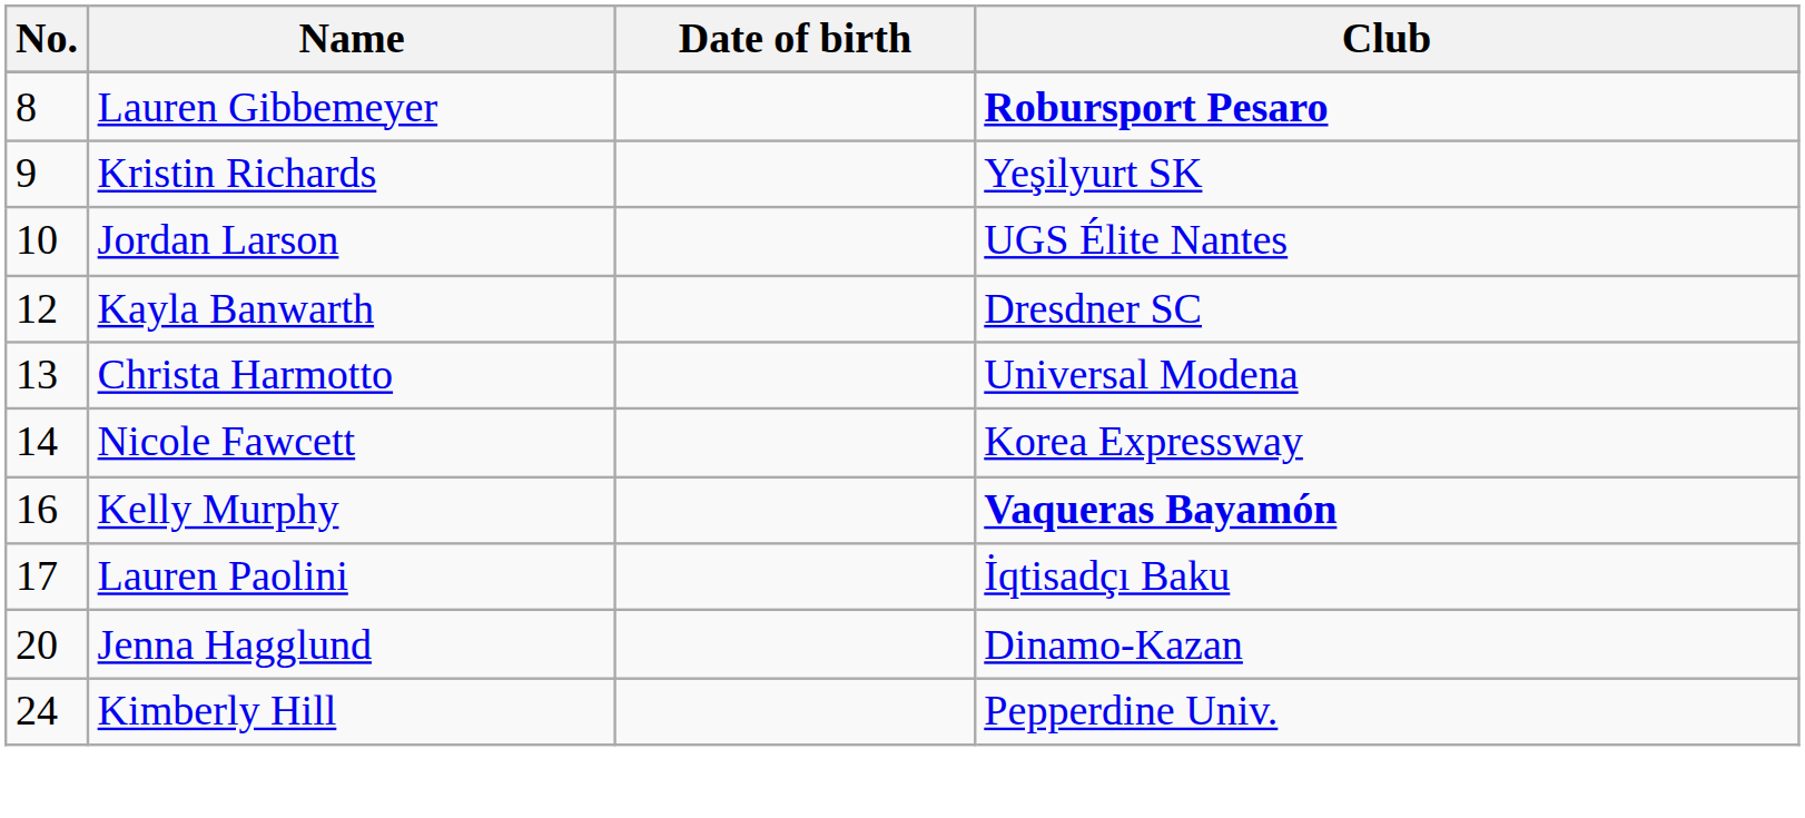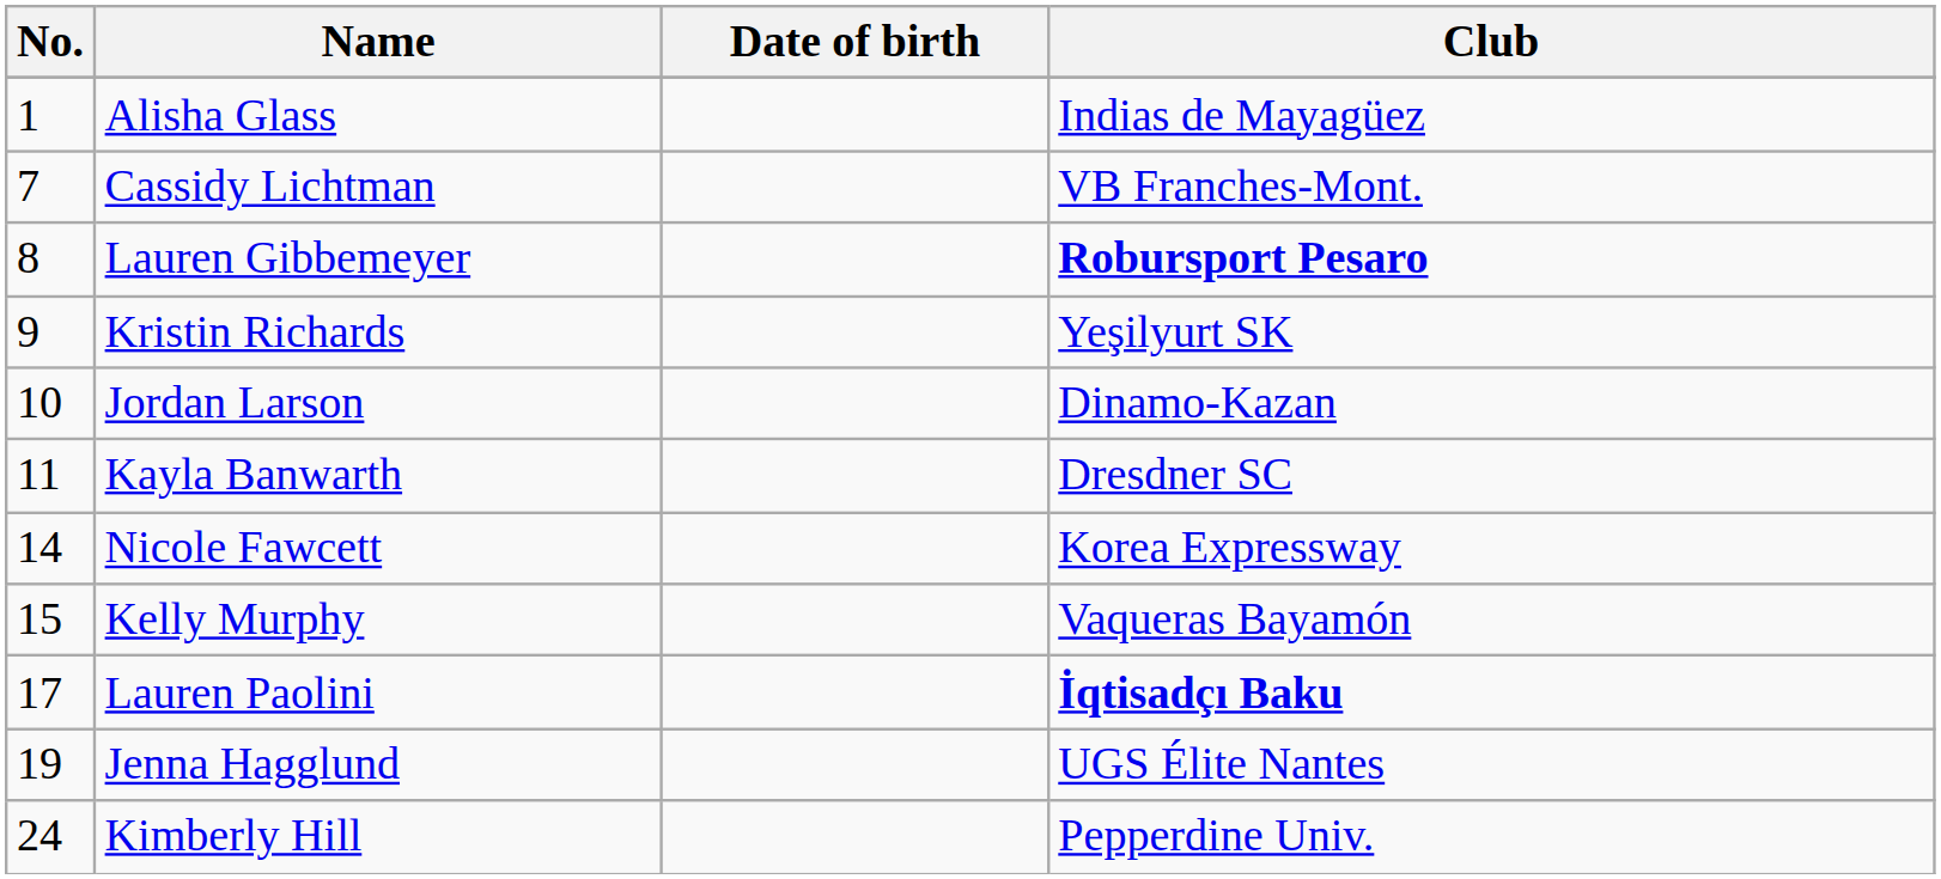+ row: 1 | Alisha Glass | Indias de Mayagüez
+ row: 7 | Cassidy Lichtman | VB Franches-Mont.
Jordan Larson | Club: UGS Élite Nantes -> Dinamo-Kazan
Kayla Banwarth | No.: 12 -> 11
- row: 13 | Christa Harmotto | Universal Modena
Kelly Murphy | No.: 16 -> 15
Kelly Murphy | Club: bold -> normal
Lauren Paolini | Club: normal -> bold
Jenna Hagglund | No.: 20 -> 19
Jenna Hagglund | Club: Dinamo-Kazan -> UGS Élite Nantes
